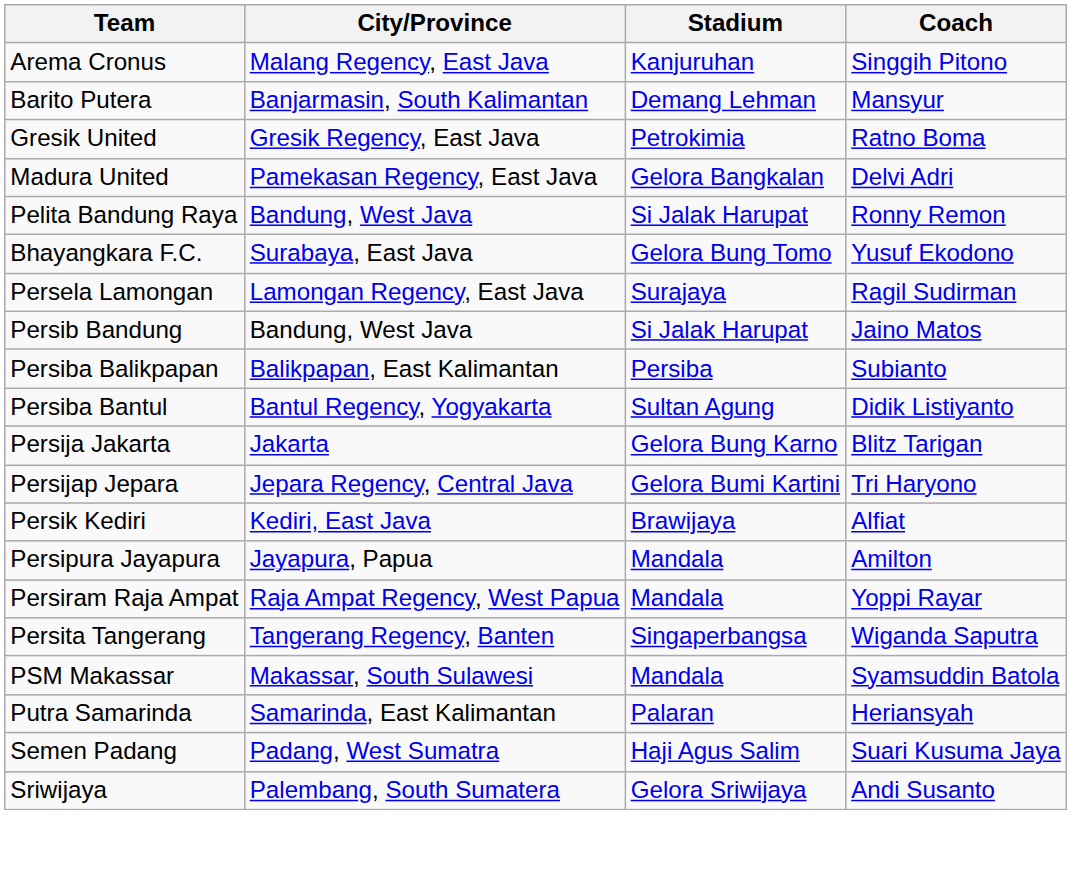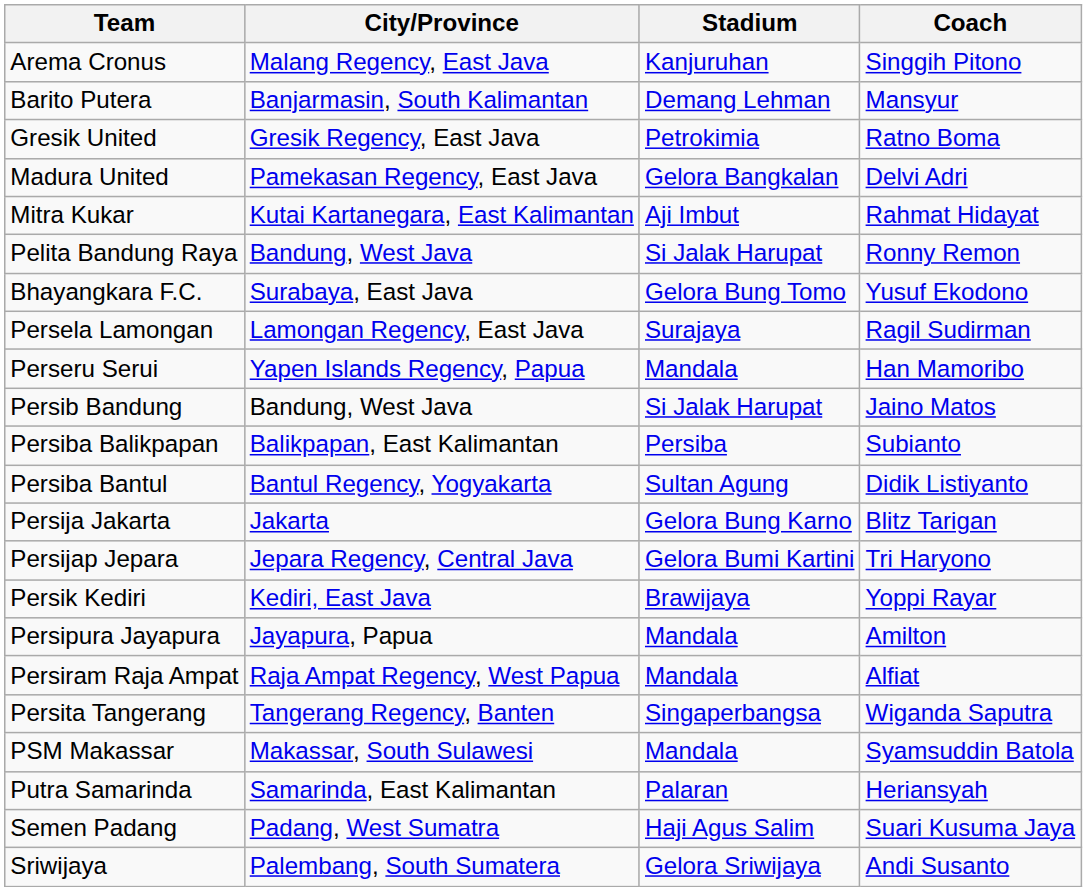+ row: Mitra Kukar | Kutai Kartanegara, East Kalimantan | Aji Imbut | Rahmat Hidayat
+ row: Perseru Serui | Yapen Islands Regency, Papua | Mandala | Han Mamoribo
Persik Kediri | Coach: Alfiat -> Yoppi Rayar
Persiram Raja Ampat | Coach: Yoppi Rayar -> Alfiat
